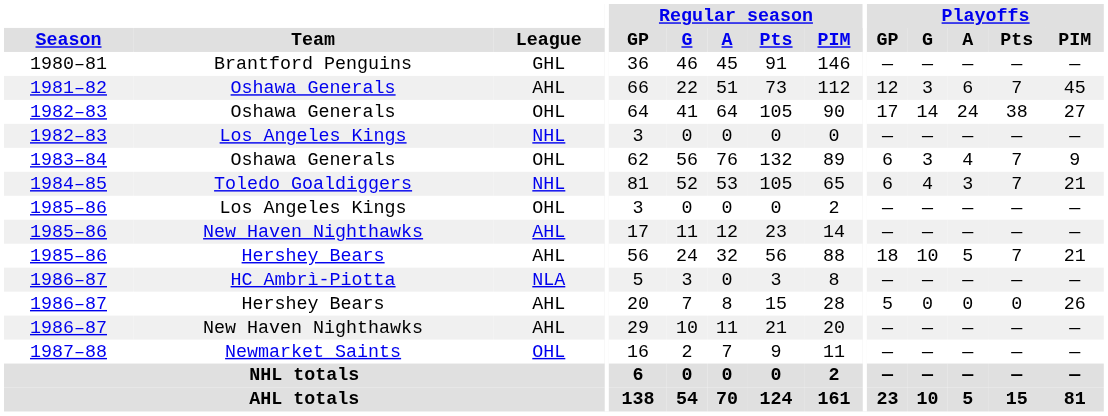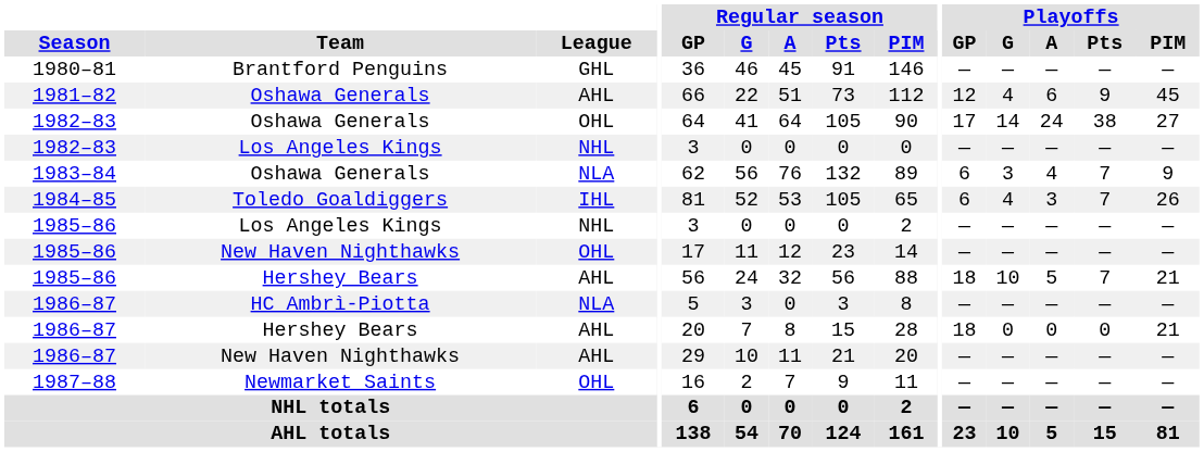1981–82 | Playoffs / G: 3 -> 4
1981–82 | Playoffs / Pts: 7 -> 9
1983–84 | League: OHL -> NLA
1984–85 | League: NHL -> IHL
1984–85 | Playoffs / PIM: 21 -> 26
1985–86 / Los Angeles Kings | League: OHL -> NHL
1985–86 / New Haven Nighthawks | League: AHL -> OHL
1986–87 / Hershey Bears | Playoffs / GP: 5 -> 18
1986–87 / Hershey Bears | Playoffs / PIM: 26 -> 21
